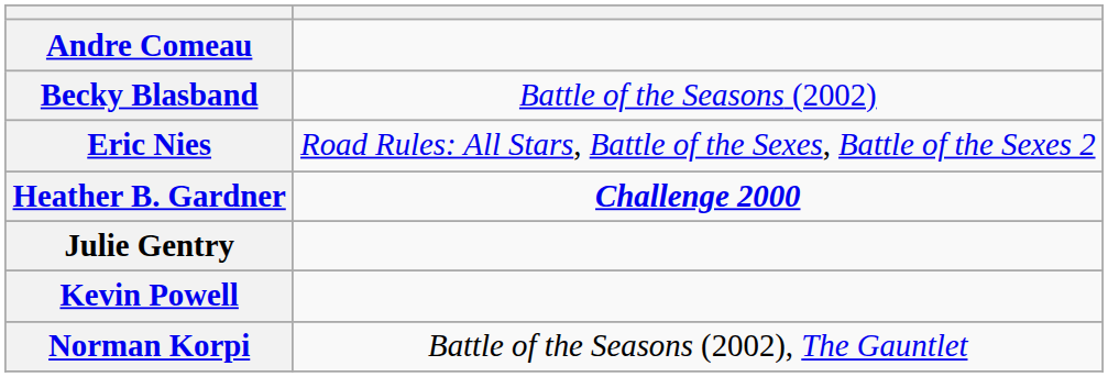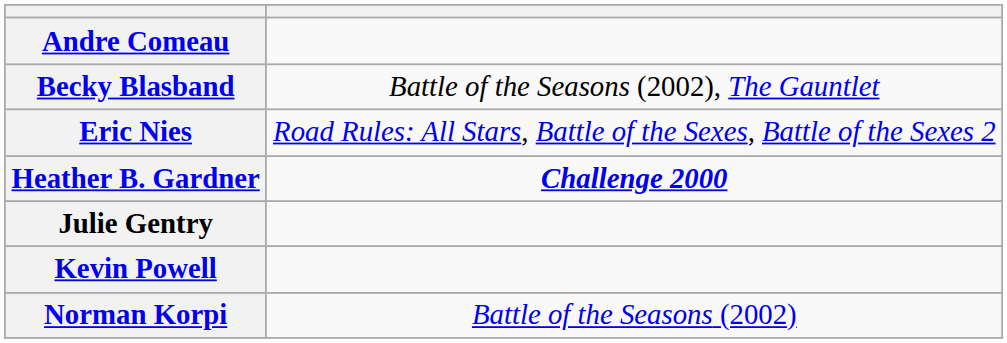Becky Blasband | column 2: Battle of the Seasons (2002) -> Battle of the Seasons (2002), The Gauntlet
Norman Korpi | column 2: Battle of the Seasons (2002), The Gauntlet -> Battle of the Seasons (2002)
